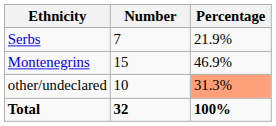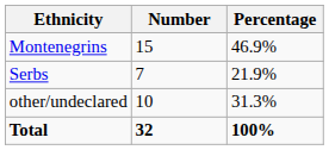rows swapped: Montenegrins <-> Serbs
other/undeclared | Percentage: lightsalmon background -> no background
